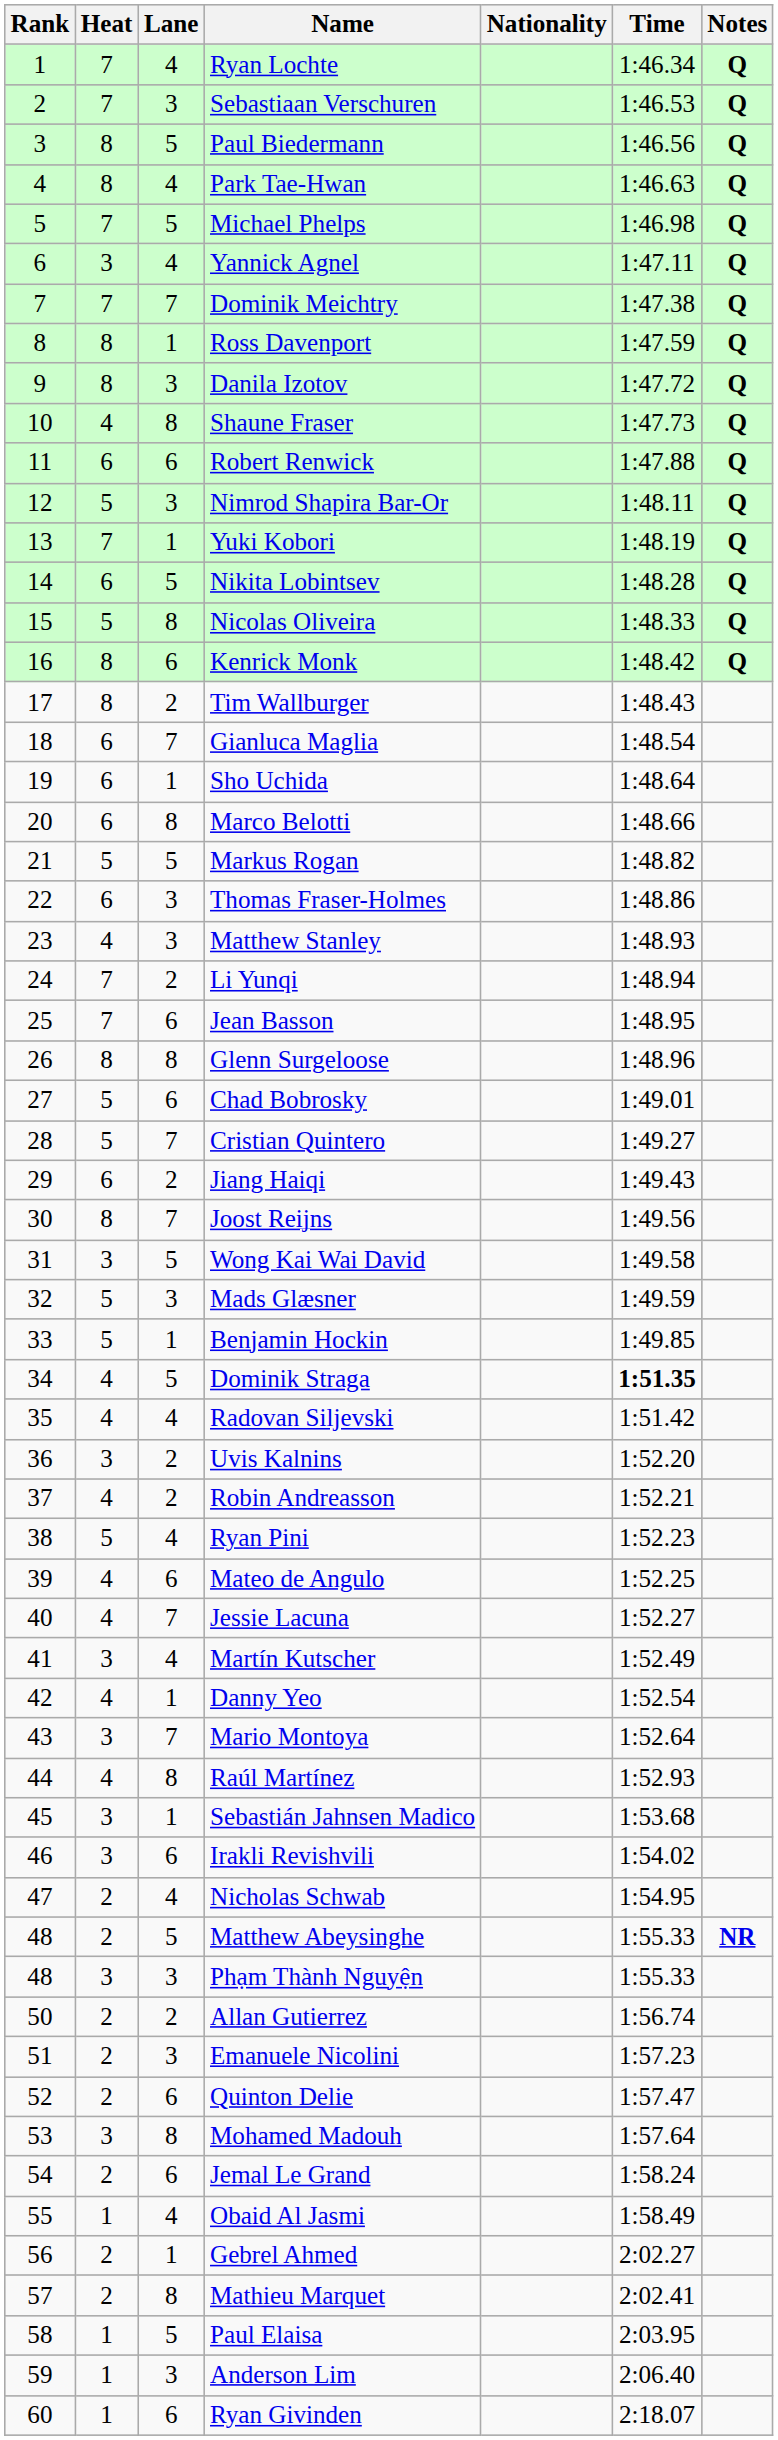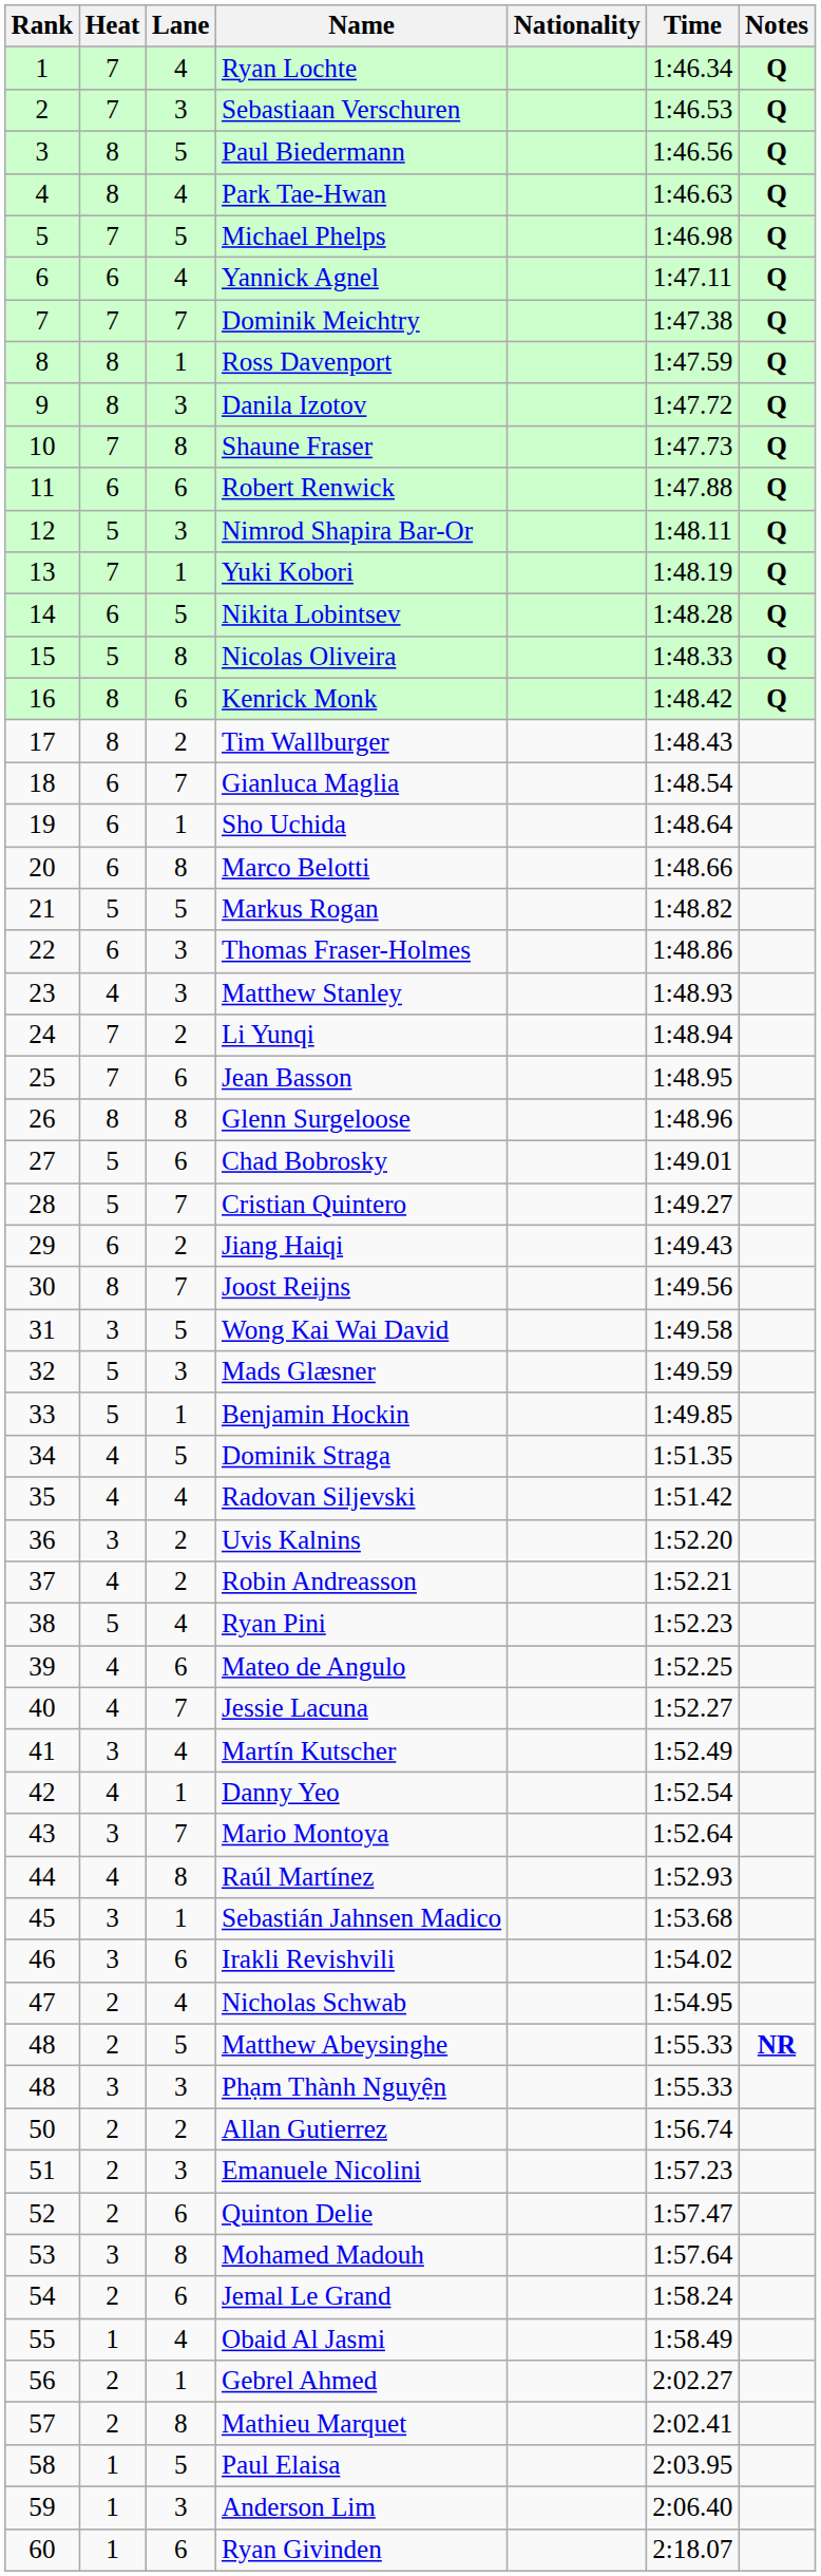Yannick Agnel | Heat: 3 -> 6
Shaune Fraser | Heat: 4 -> 7
Dominik Straga | Time: bold -> normal
